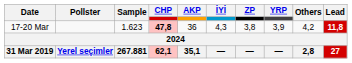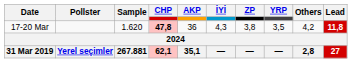17-20 Mar | Sample: 1.623 -> 1.620
17-20 Mar | YRP: 3,9 -> 3,5
